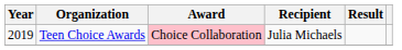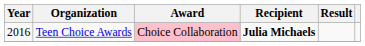Teen Choice Awards | Year: 2019 -> 2016
Teen Choice Awards | Recipient: normal -> bold
